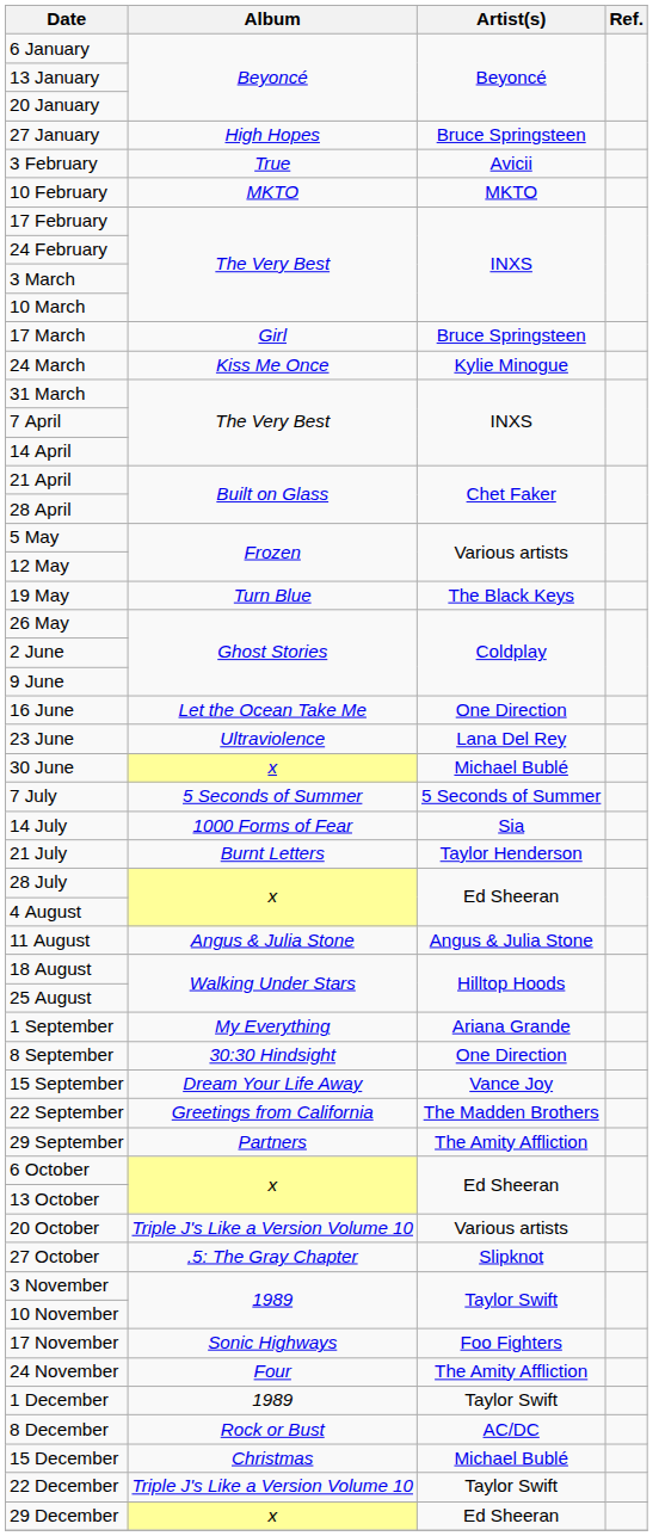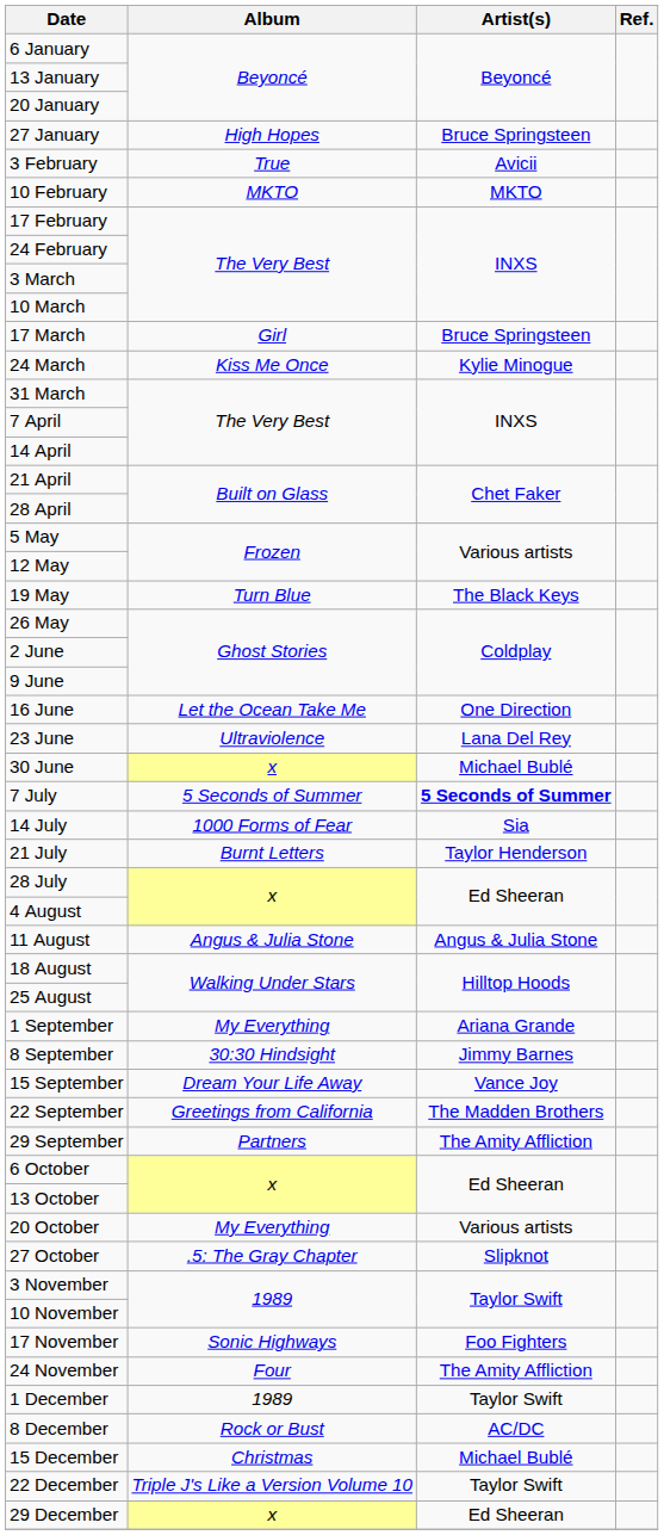7 July | Artist(s): normal -> bold
8 September | Artist(s): One Direction -> Jimmy Barnes
20 October | Album: Triple J's Like a Version Volume 10 -> My Everything
